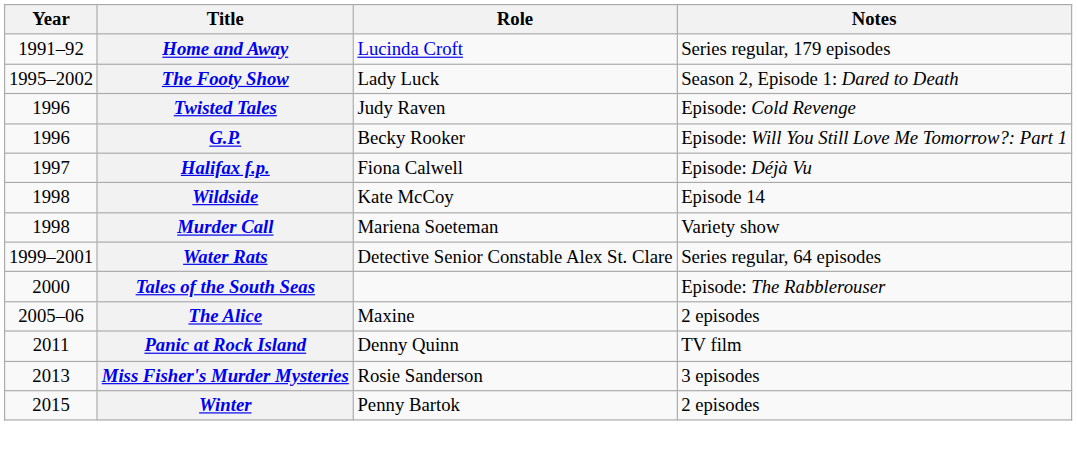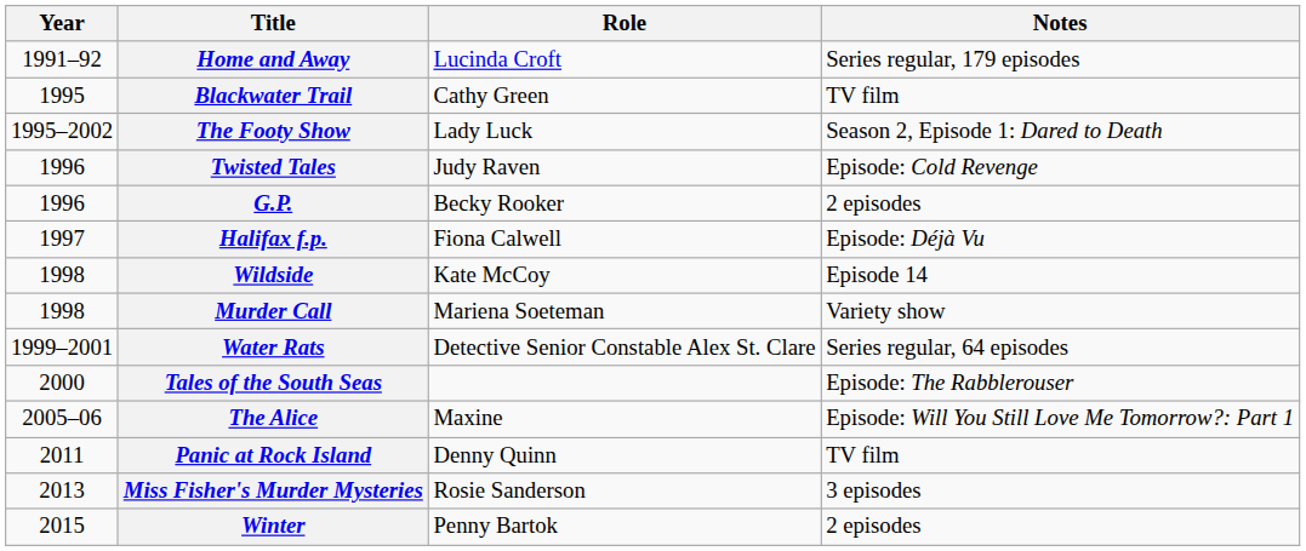+ row: 1995 | Blackwater Trail | Cathy Green | TV film
G.P. | Notes: Episode: Will You Still Love Me Tomorrow?: Part 1 -> 2 episodes
The Alice | Notes: 2 episodes -> Episode: Will You Still Love Me Tomorrow?: Part 1
